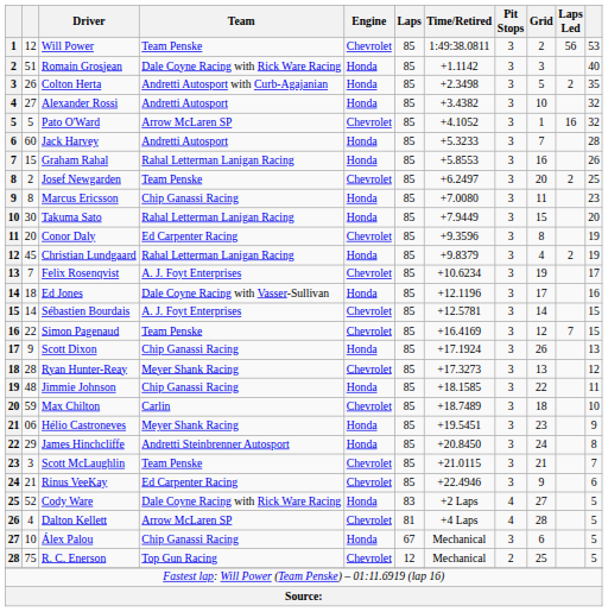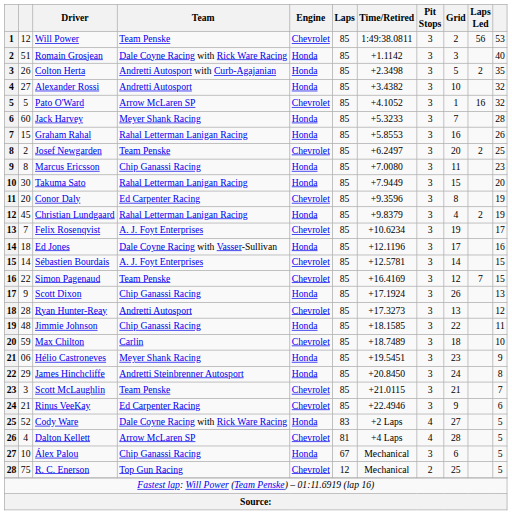Jack Harvey | Team: Andretti Autosport -> Meyer Shank Racing
Ryan Hunter-Reay | Team: Meyer Shank Racing -> Andretti Autosport
